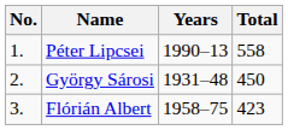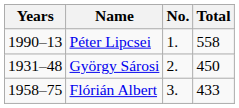columns swapped: No. <-> Years
Flórián Albert | Total: 423 -> 433
